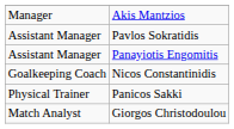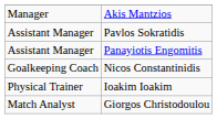- row: Physical Trainer | Panicos Sakki
+ row: Physical Trainer | Ioakim Ioakim
